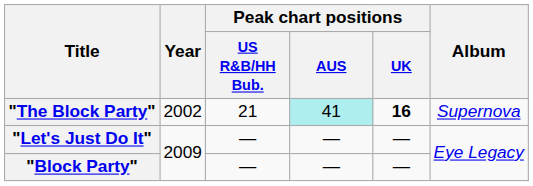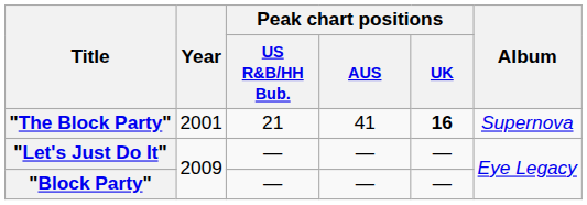"The Block Party" | Year: 2002 -> 2001
"The Block Party" | Peak chart positions / AUS: paleturquoise background -> no background
